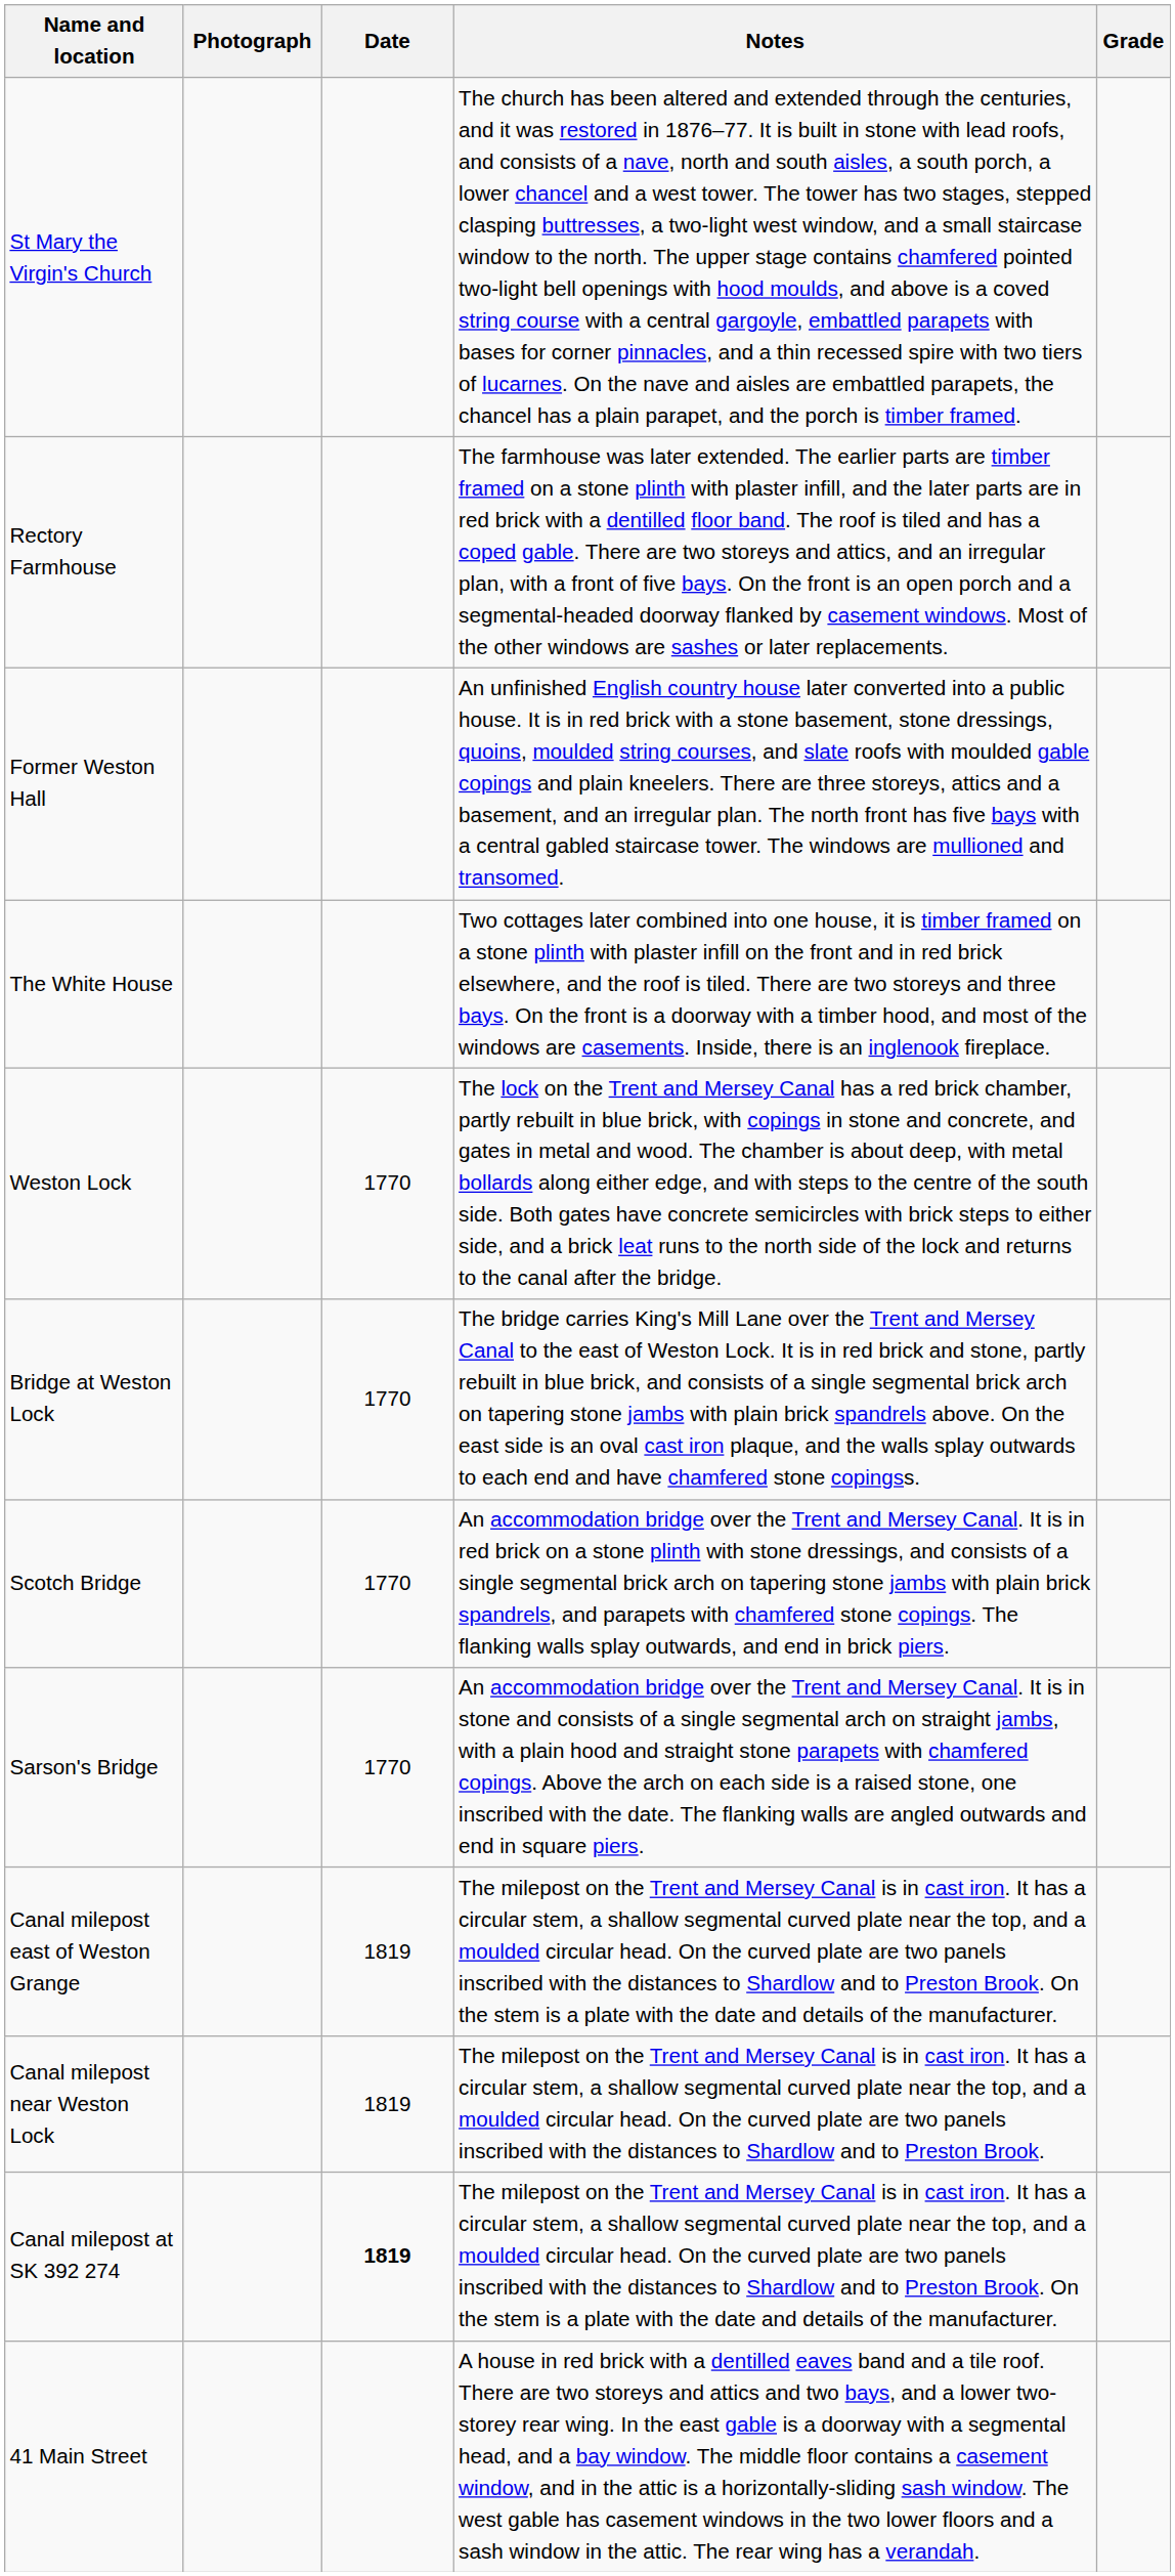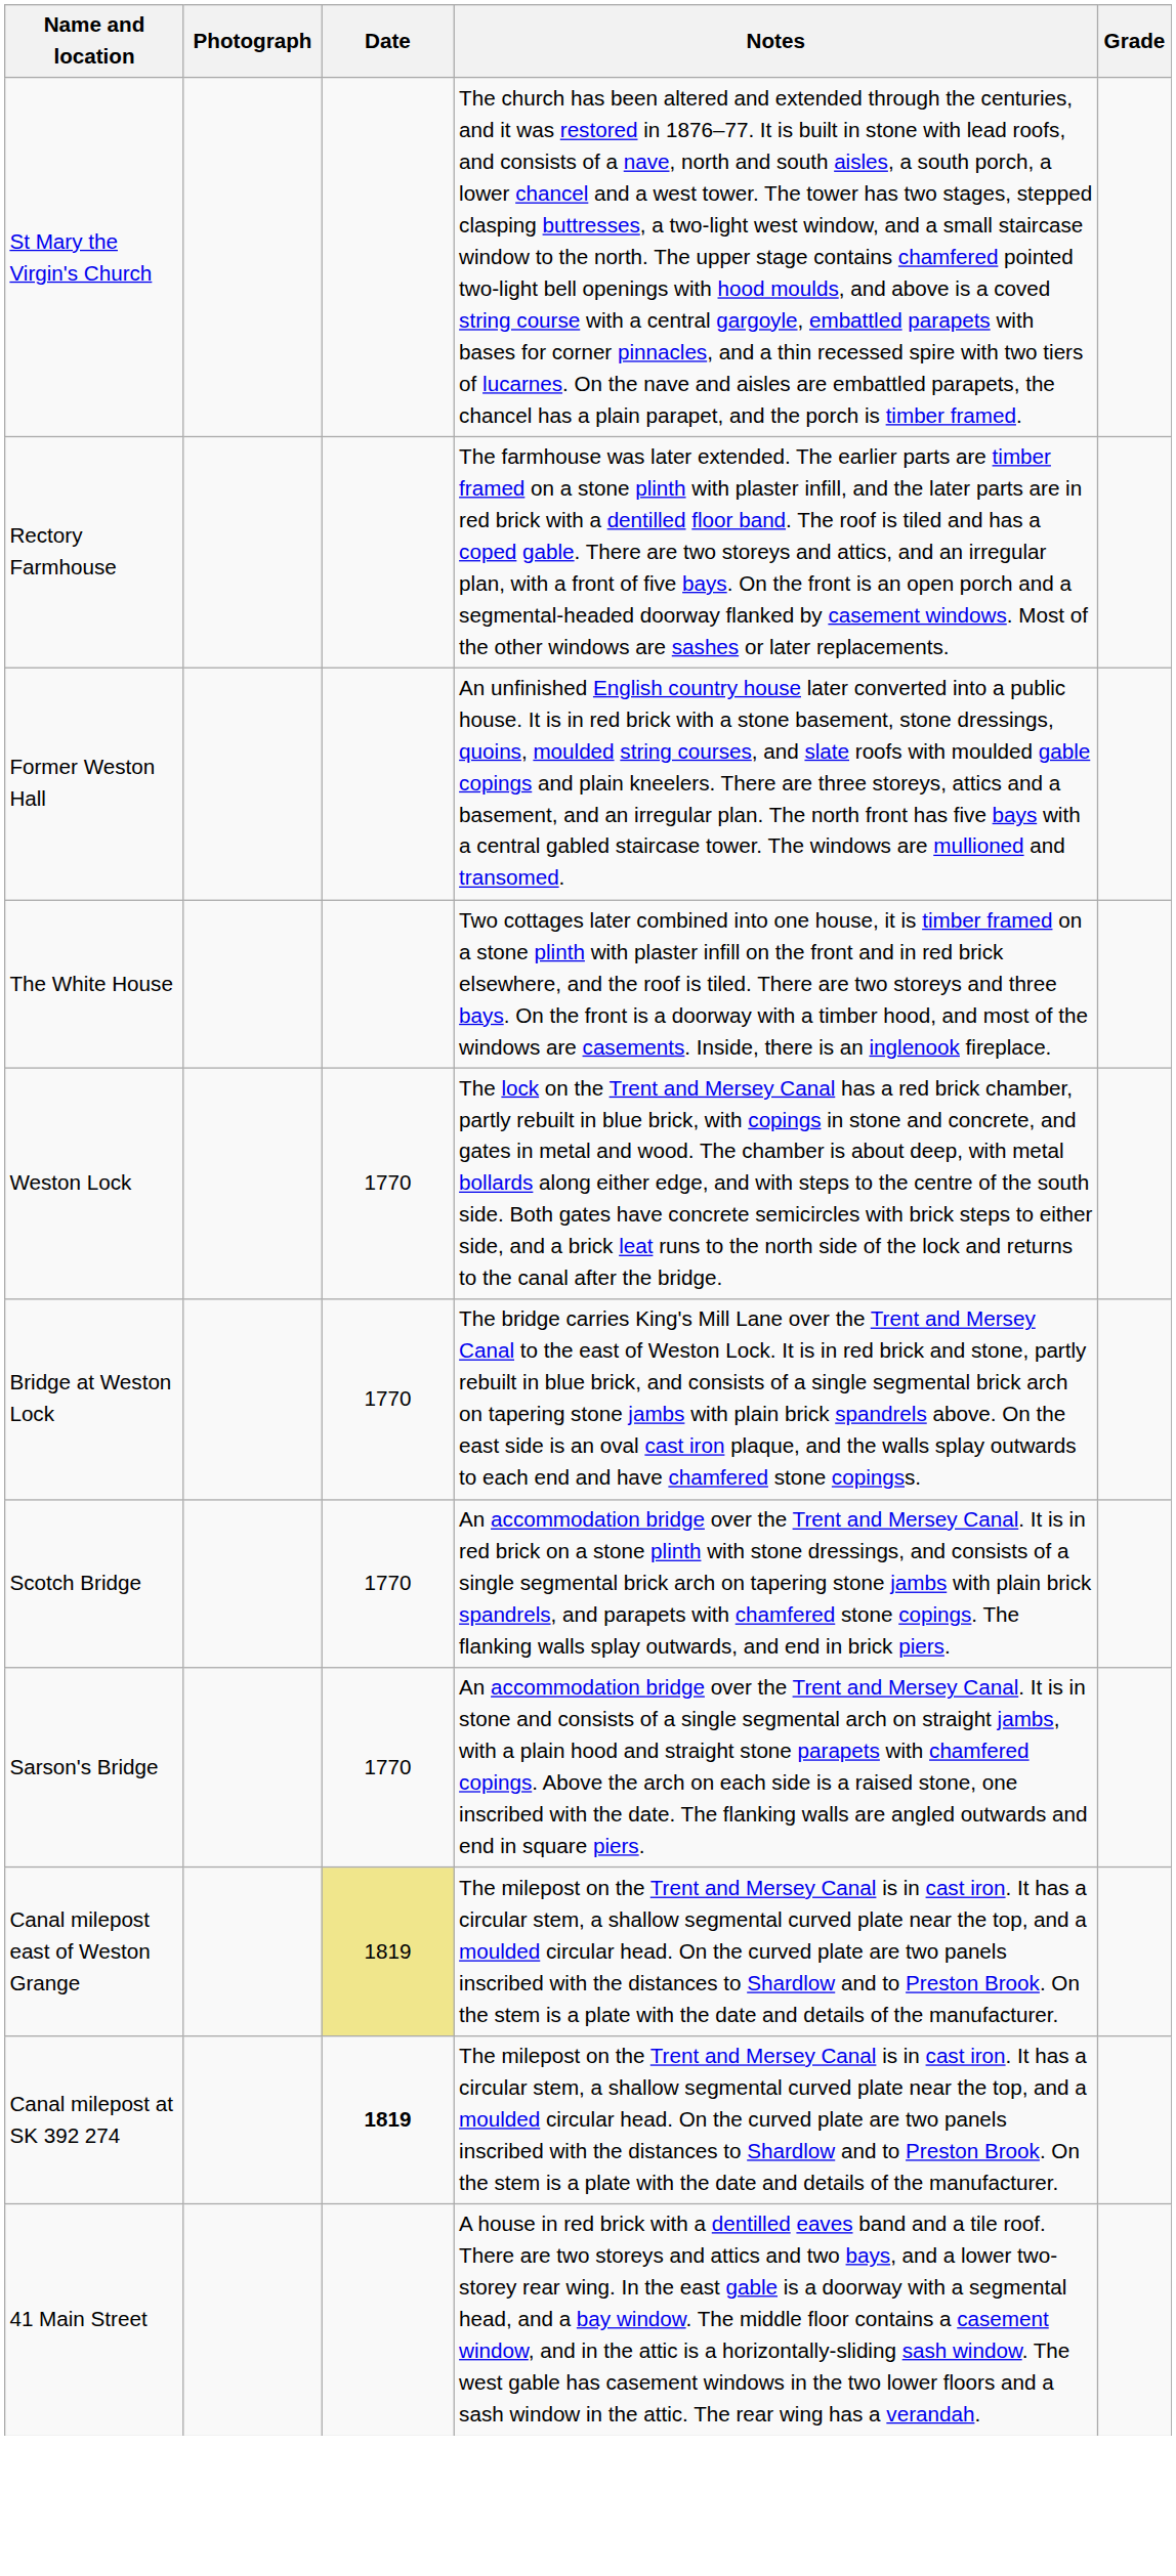Canal milepost east of Weston Grange | Date: no background -> khaki background
- row: Canal milepost near Weston Lock | 1819 | The milepost on the Trent and Mersey Canal is in cast iron. It has a circular stem, a shallow segmental curved plate near the top, and a moulded circular head. On the curved plate are two panels inscribed with the distances to Shardlow and to Preston Brook.
